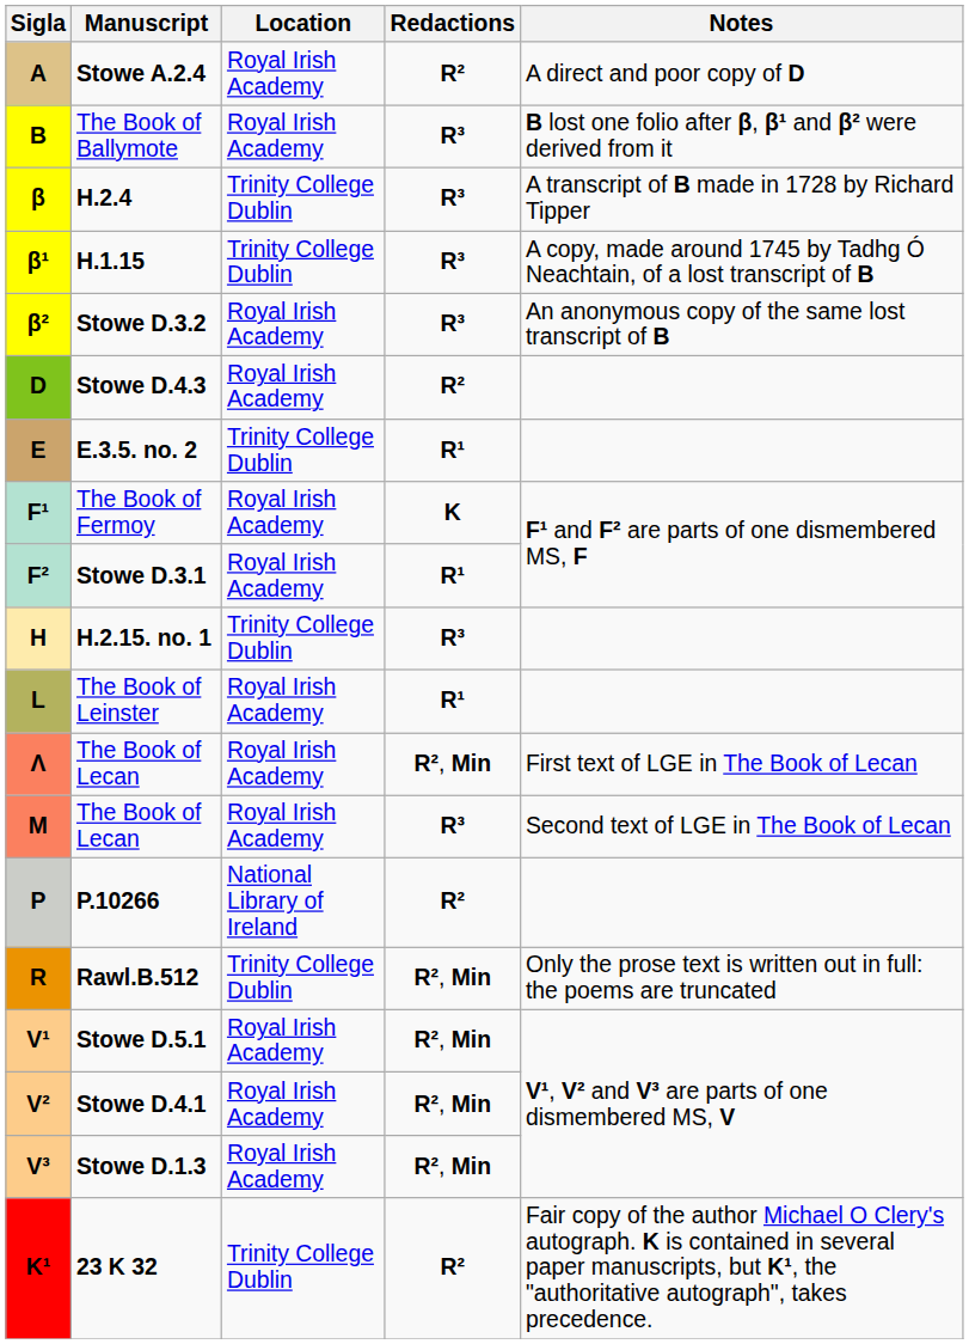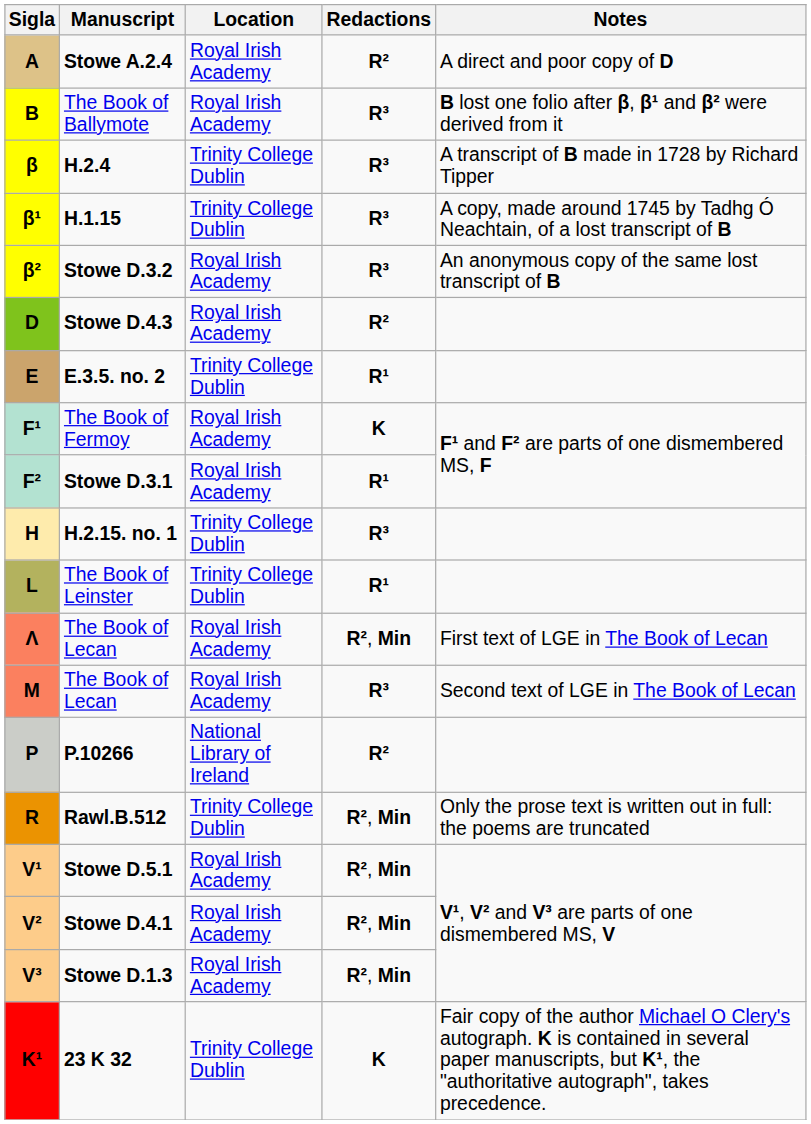The Book of Leinster | Location: Royal Irish Academy -> Trinity College Dublin
23 K 32 | Redactions: R² -> K
